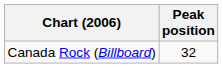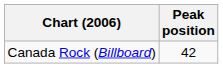Canada Rock (Billboard) | Peak position: 32 -> 42
